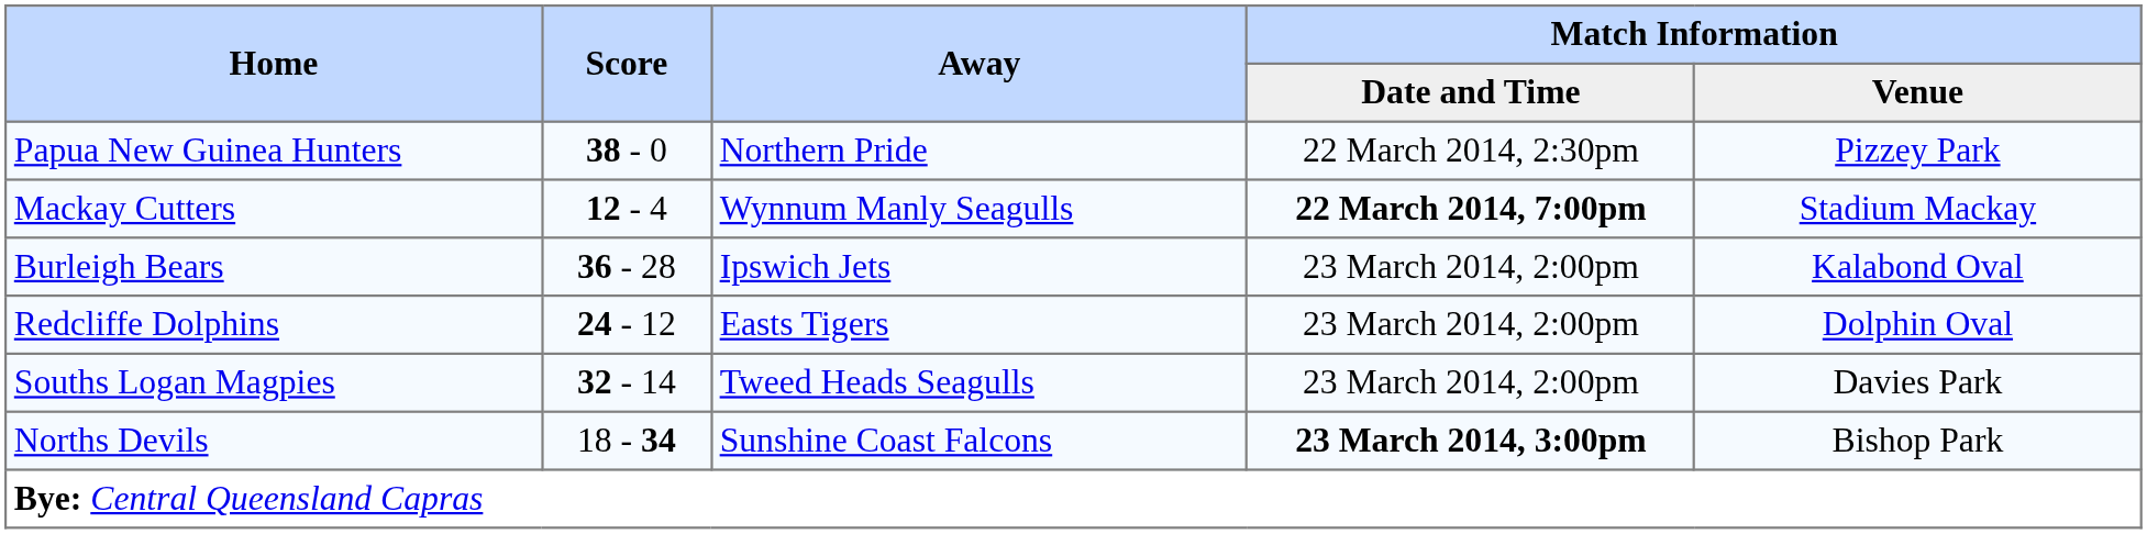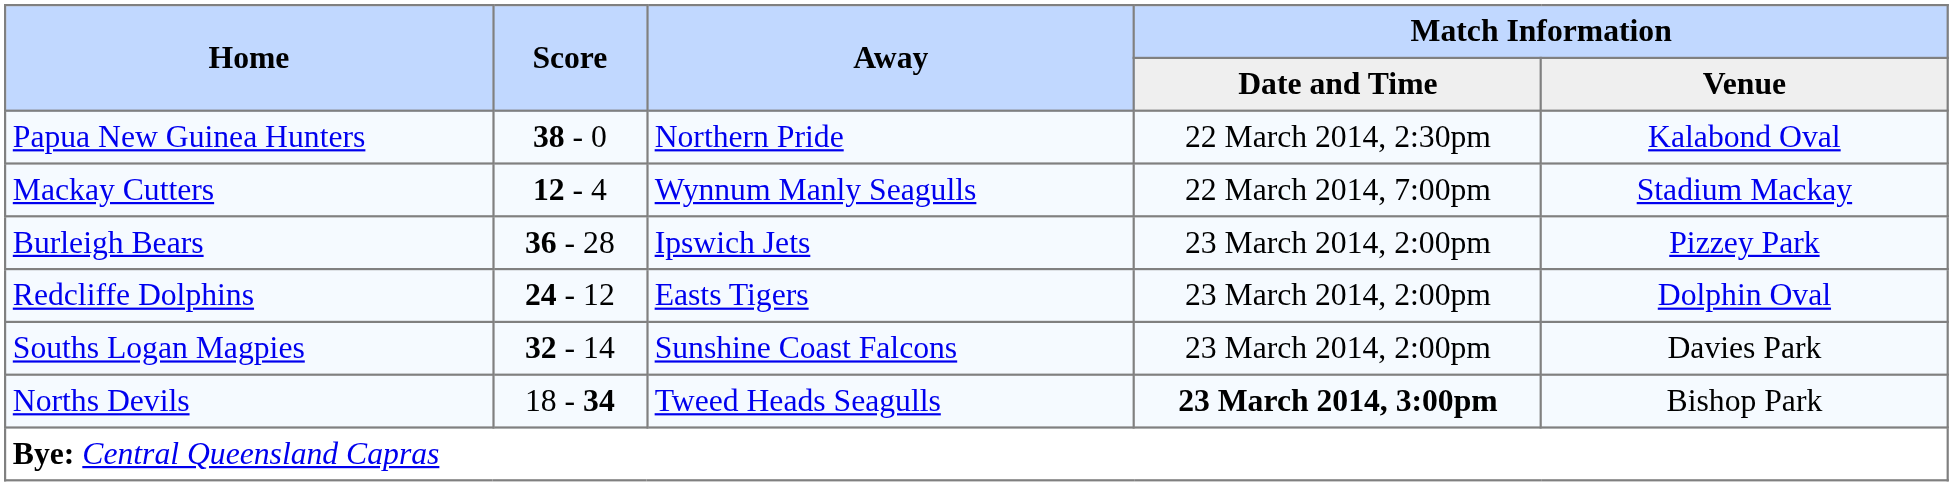Papua New Guinea Hunters | Match Information / Venue: Pizzey Park -> Kalabond Oval
Mackay Cutters | Match Information / Date and Time: bold -> normal
Burleigh Bears | Match Information / Venue: Kalabond Oval -> Pizzey Park
Souths Logan Magpies | Away: Tweed Heads Seagulls -> Sunshine Coast Falcons
Norths Devils | Away: Sunshine Coast Falcons -> Tweed Heads Seagulls
